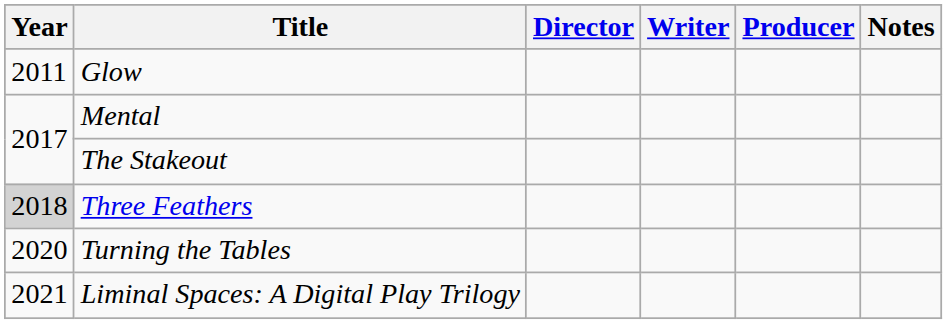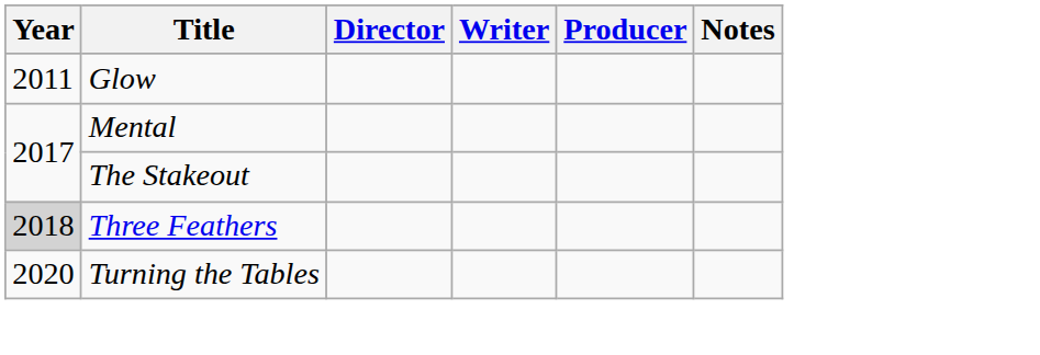- row: 2021 | Liminal Spaces: A Digital Play Trilogy
